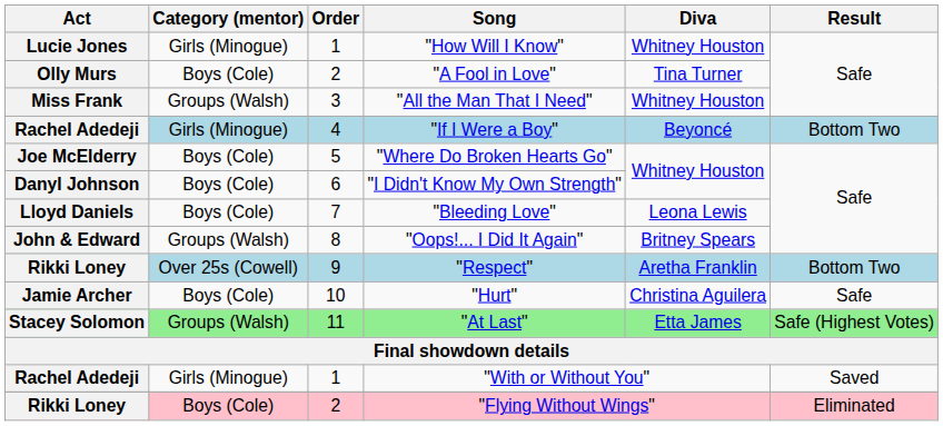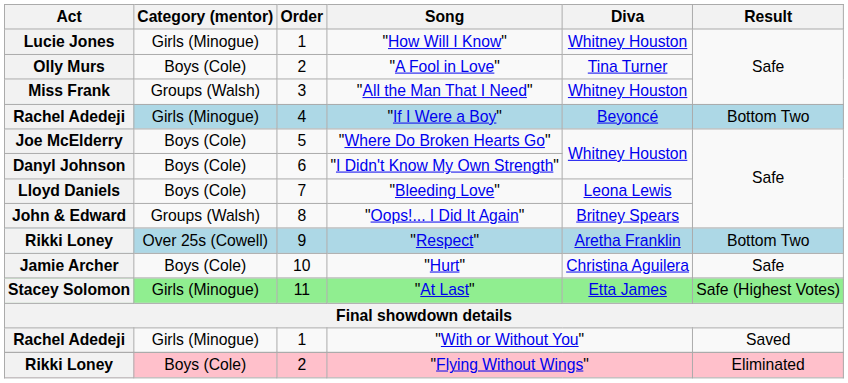"At Last" | Category (mentor): Groups (Walsh) -> Girls (Minogue)
